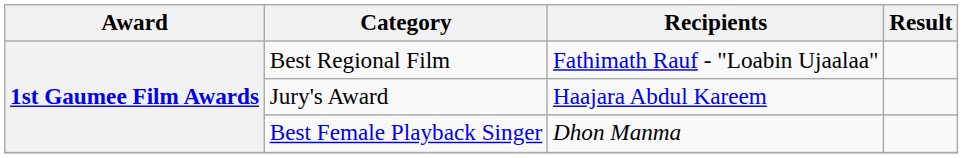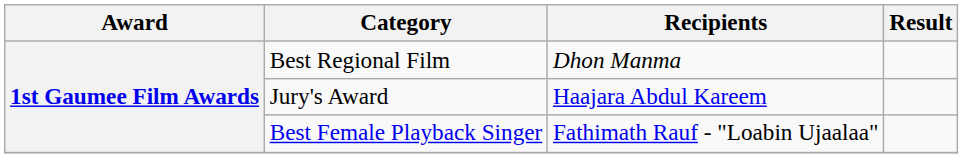Best Regional Film | Recipients: Fathimath Rauf - "Loabin Ujaalaa" -> Dhon Manma
Best Female Playback Singer | Recipients: Dhon Manma -> Fathimath Rauf - "Loabin Ujaalaa"
